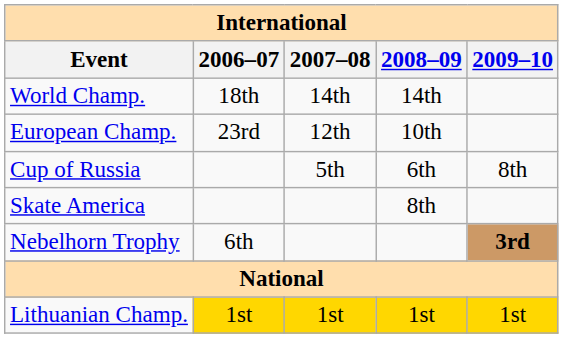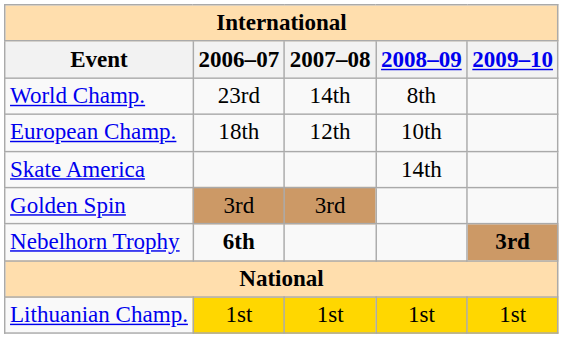World Champ. | 2006–07: 18th -> 23rd
World Champ. | 2008–09: 14th -> 8th
European Champ. | 2006–07: 23rd -> 18th
- row: Cup of Russia | 5th | 6th | 8th
Skate America | 2008–09: 8th -> 14th
+ row: Golden Spin | 3rd | 3rd
Nebelhorn Trophy | 2006–07: normal -> bold
